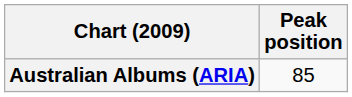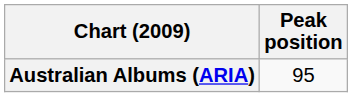Australian Albums (ARIA) | Peak position: 85 -> 95
